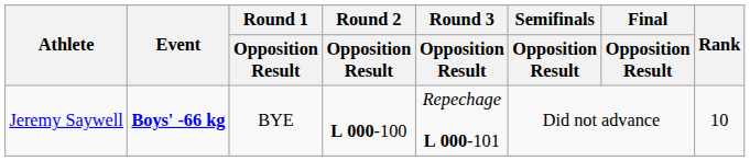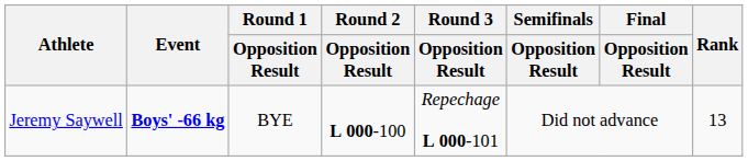Jeremy Saywell | Rank: 10 -> 13
